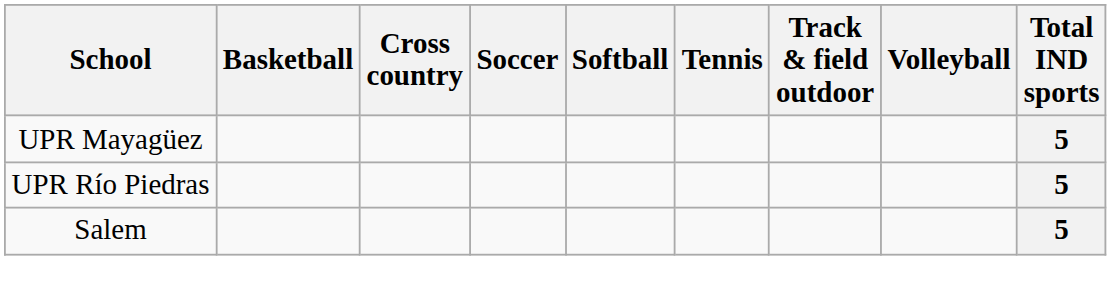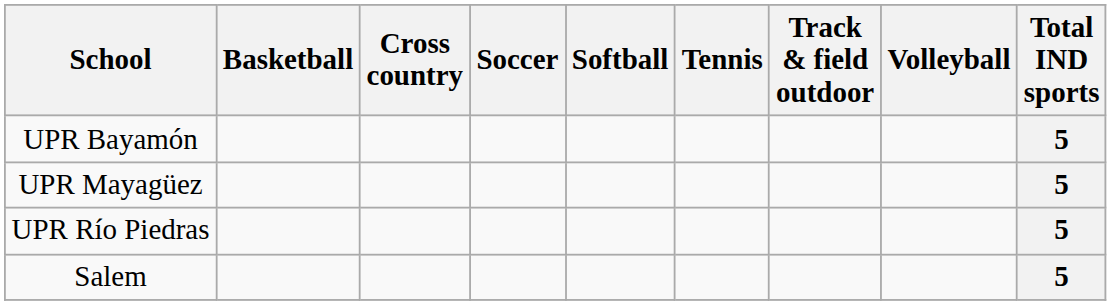+ row: UPR Bayamón | 5
